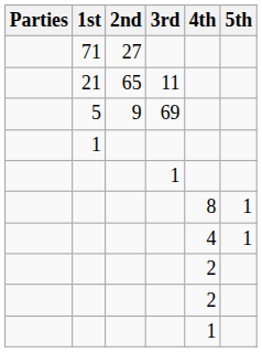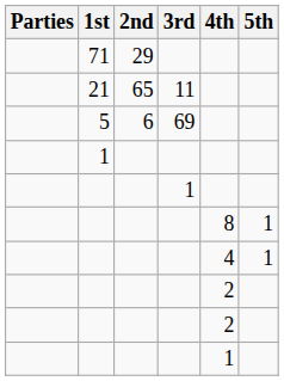71 | 2nd: 27 -> 29
5 | 2nd: 9 -> 6
